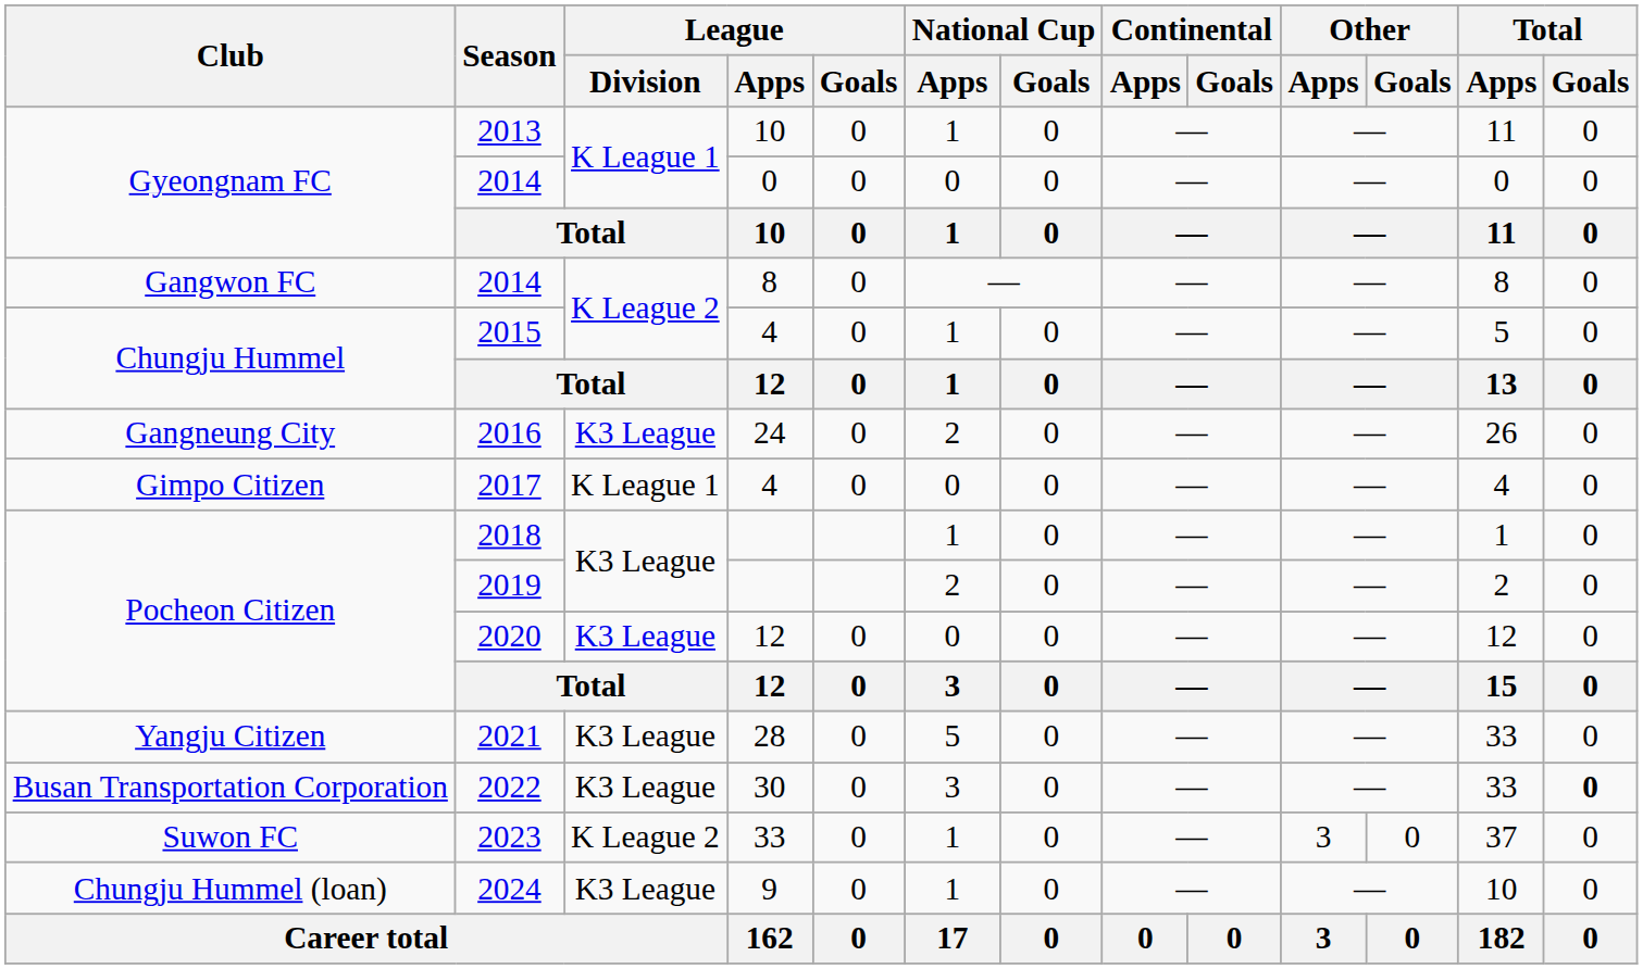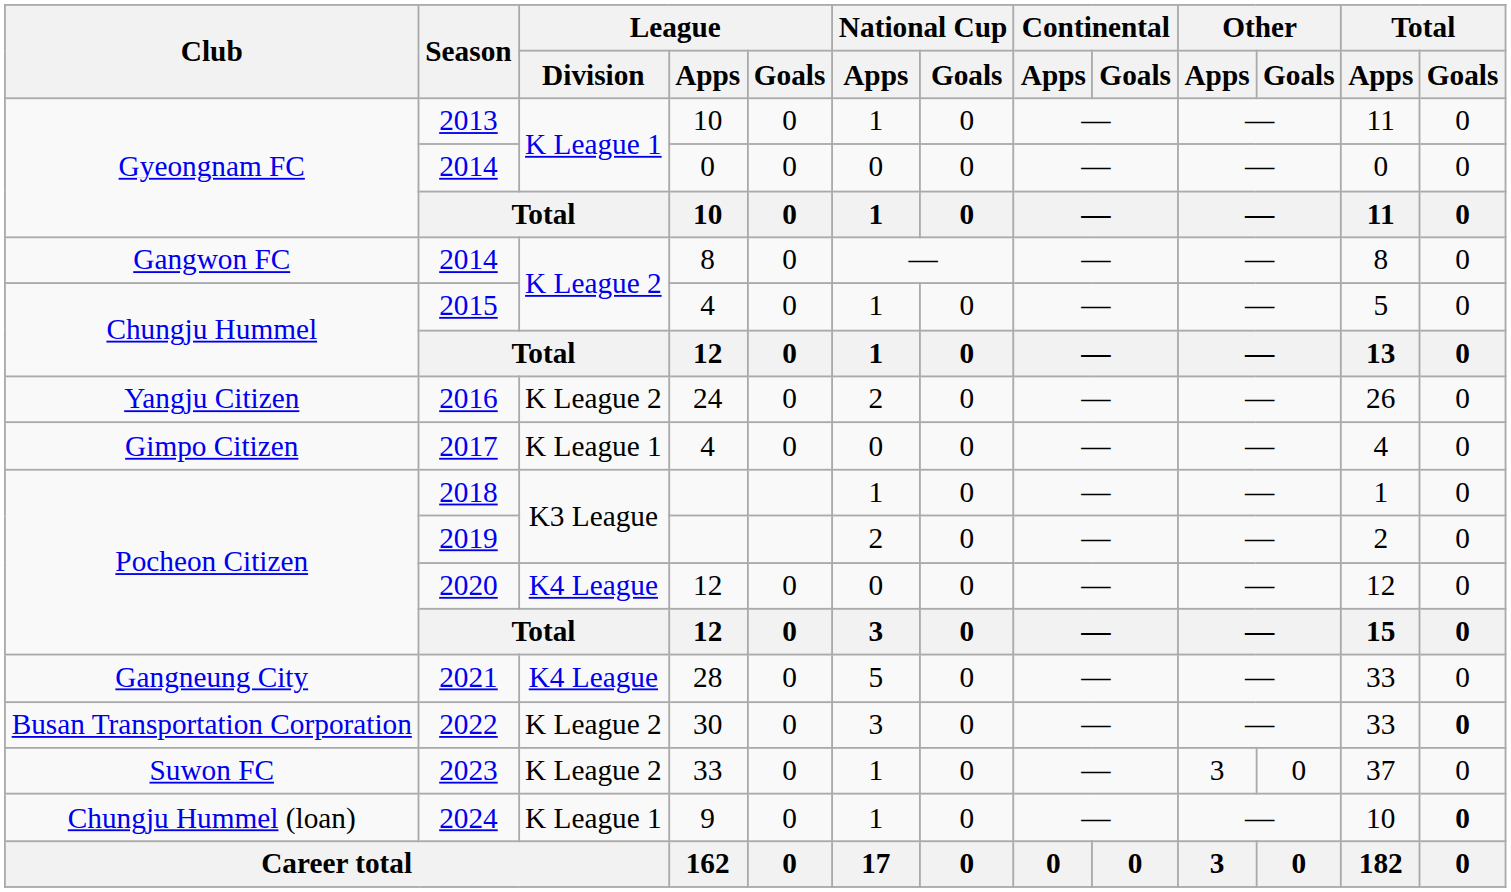2016 | Club: Gangneung City -> Yangju Citizen
2016 | League / Division: K3 League -> K League 2
2020 | League / Division: K3 League -> K4 League
2021 | Club: Yangju Citizen -> Gangneung City
2021 | League / Division: K3 League -> K4 League
2022 | League / Division: K3 League -> K League 2
2024 | League / Division: K3 League -> K League 1
2024 | Total / Goals: normal -> bold
